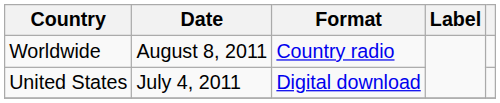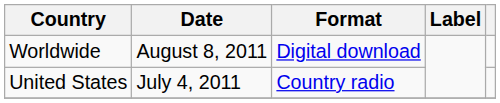Worldwide | Format: Country radio -> Digital download
United States | Format: Digital download -> Country radio
